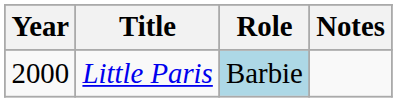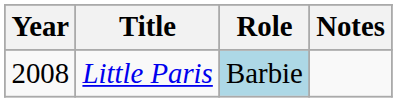Little Paris | Year: 2000 -> 2008
